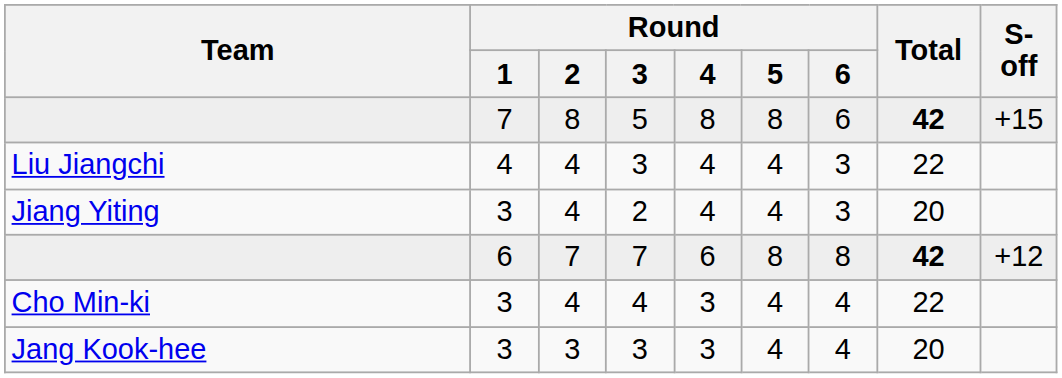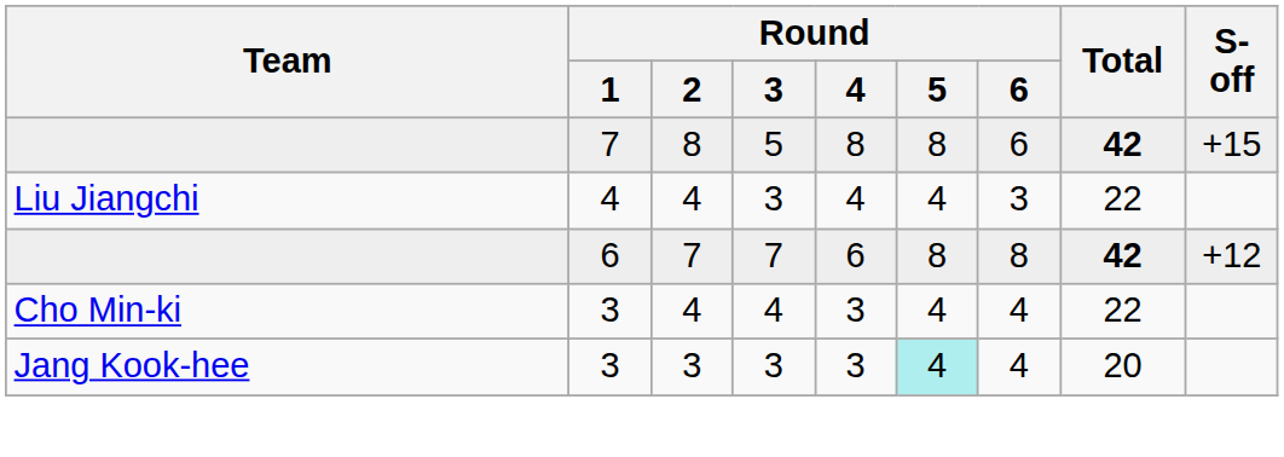- row: Jiang Yiting | 3 | 4 | 2 | 4 | 4 | 3 | 20
Jang Kook-hee | Round / 5: no background -> paleturquoise background
